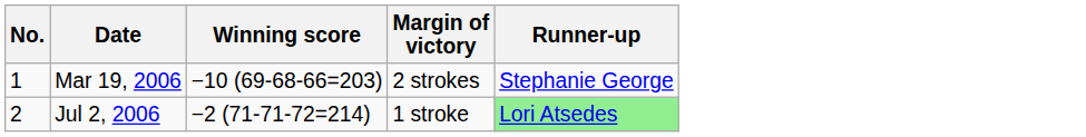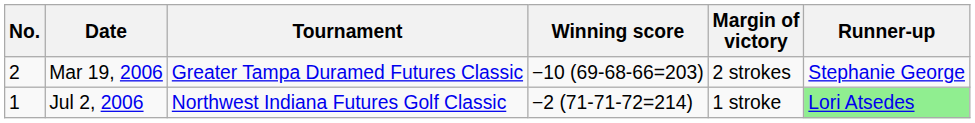+ column: Tournament | Greater Tampa Duramed Futures Classic | Northwest Indiana Futures Golf Classic
Mar 19, 2006 | No.: 1 -> 2
Jul 2, 2006 | No.: 2 -> 1
